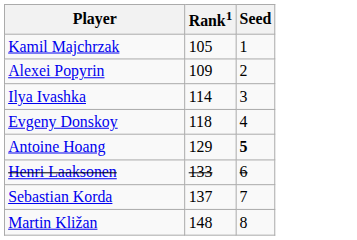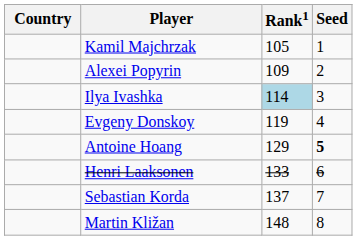+ column: Country
Ilya Ivashka | Rank1: no background -> lightblue background
Evgeny Donskoy | Rank1: 118 -> 119
